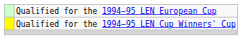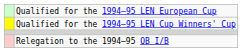+ row: Relegation to the 1994–95 OB I/B
